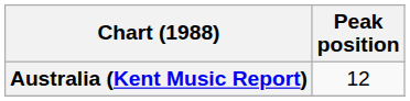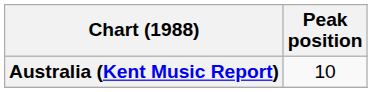Australia (Kent Music Report) | Peak position: 12 -> 10
